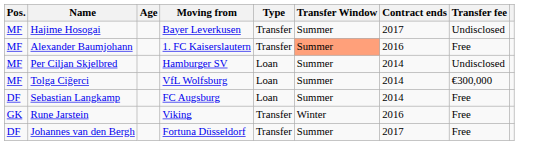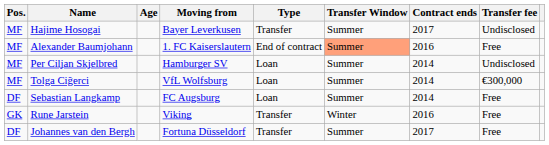Alexander Baumjohann | Type: Transfer -> End of contract
